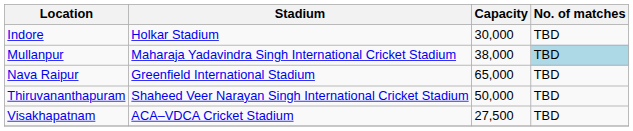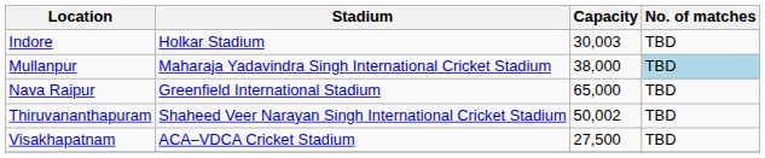Indore | Capacity: 30,000 -> 30,003
Thiruvananthapuram | Capacity: 50,000 -> 50,002
